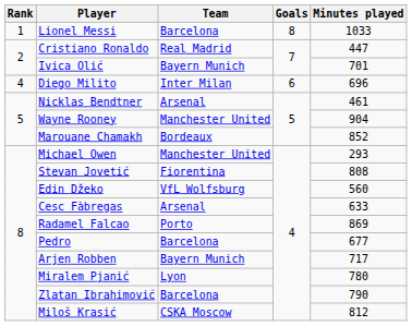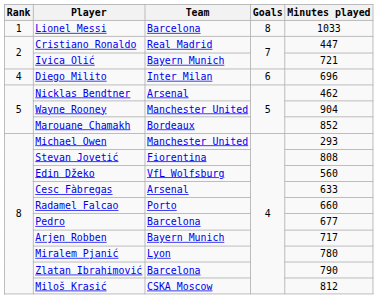Ivica Olić | Minutes played: 701 -> 721
Nicklas Bendtner | Minutes played: 461 -> 462
Radamel Falcao | Minutes played: 869 -> 660
